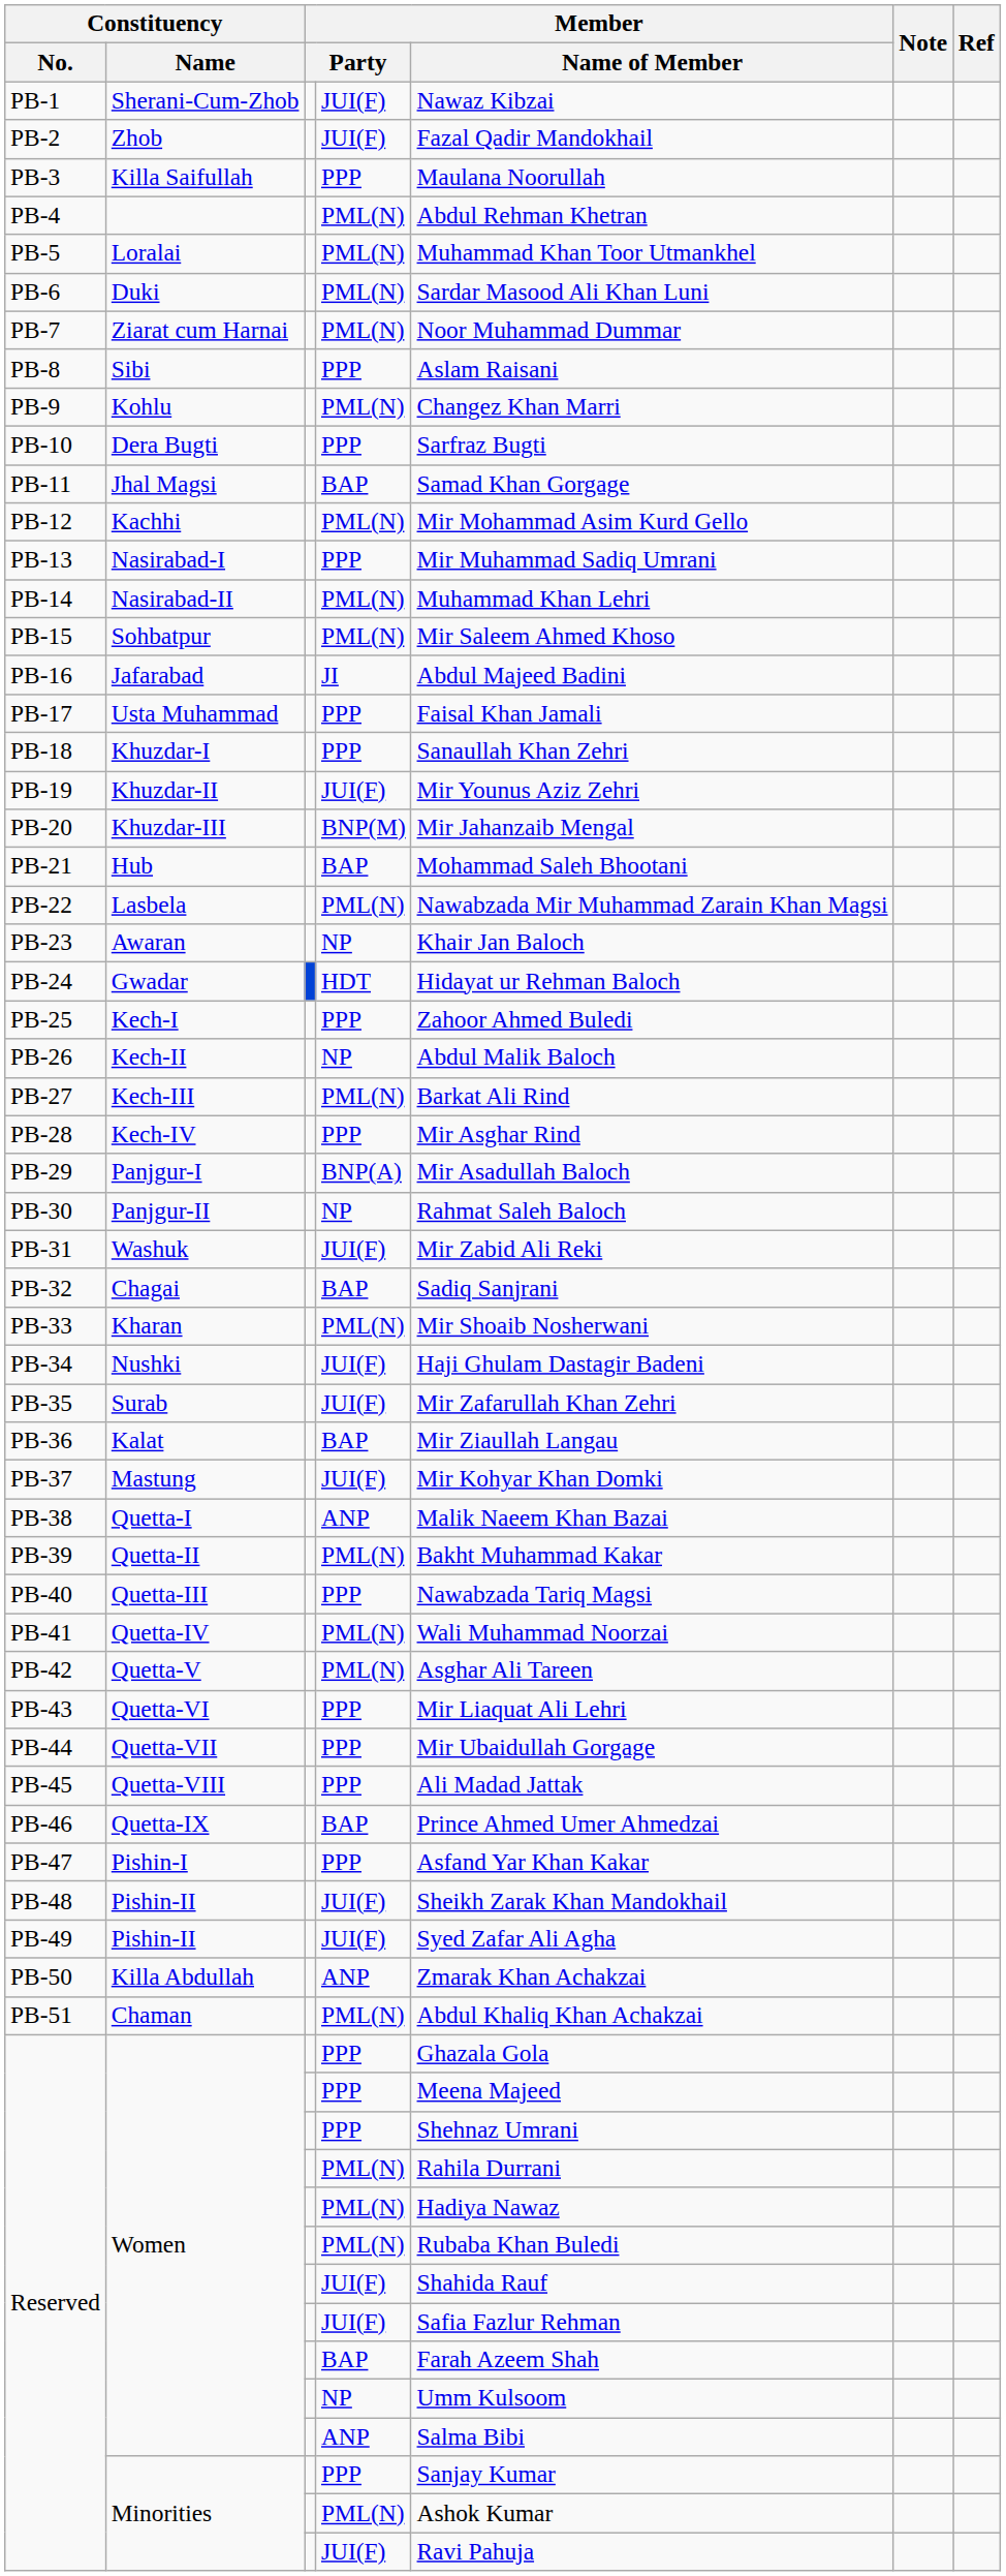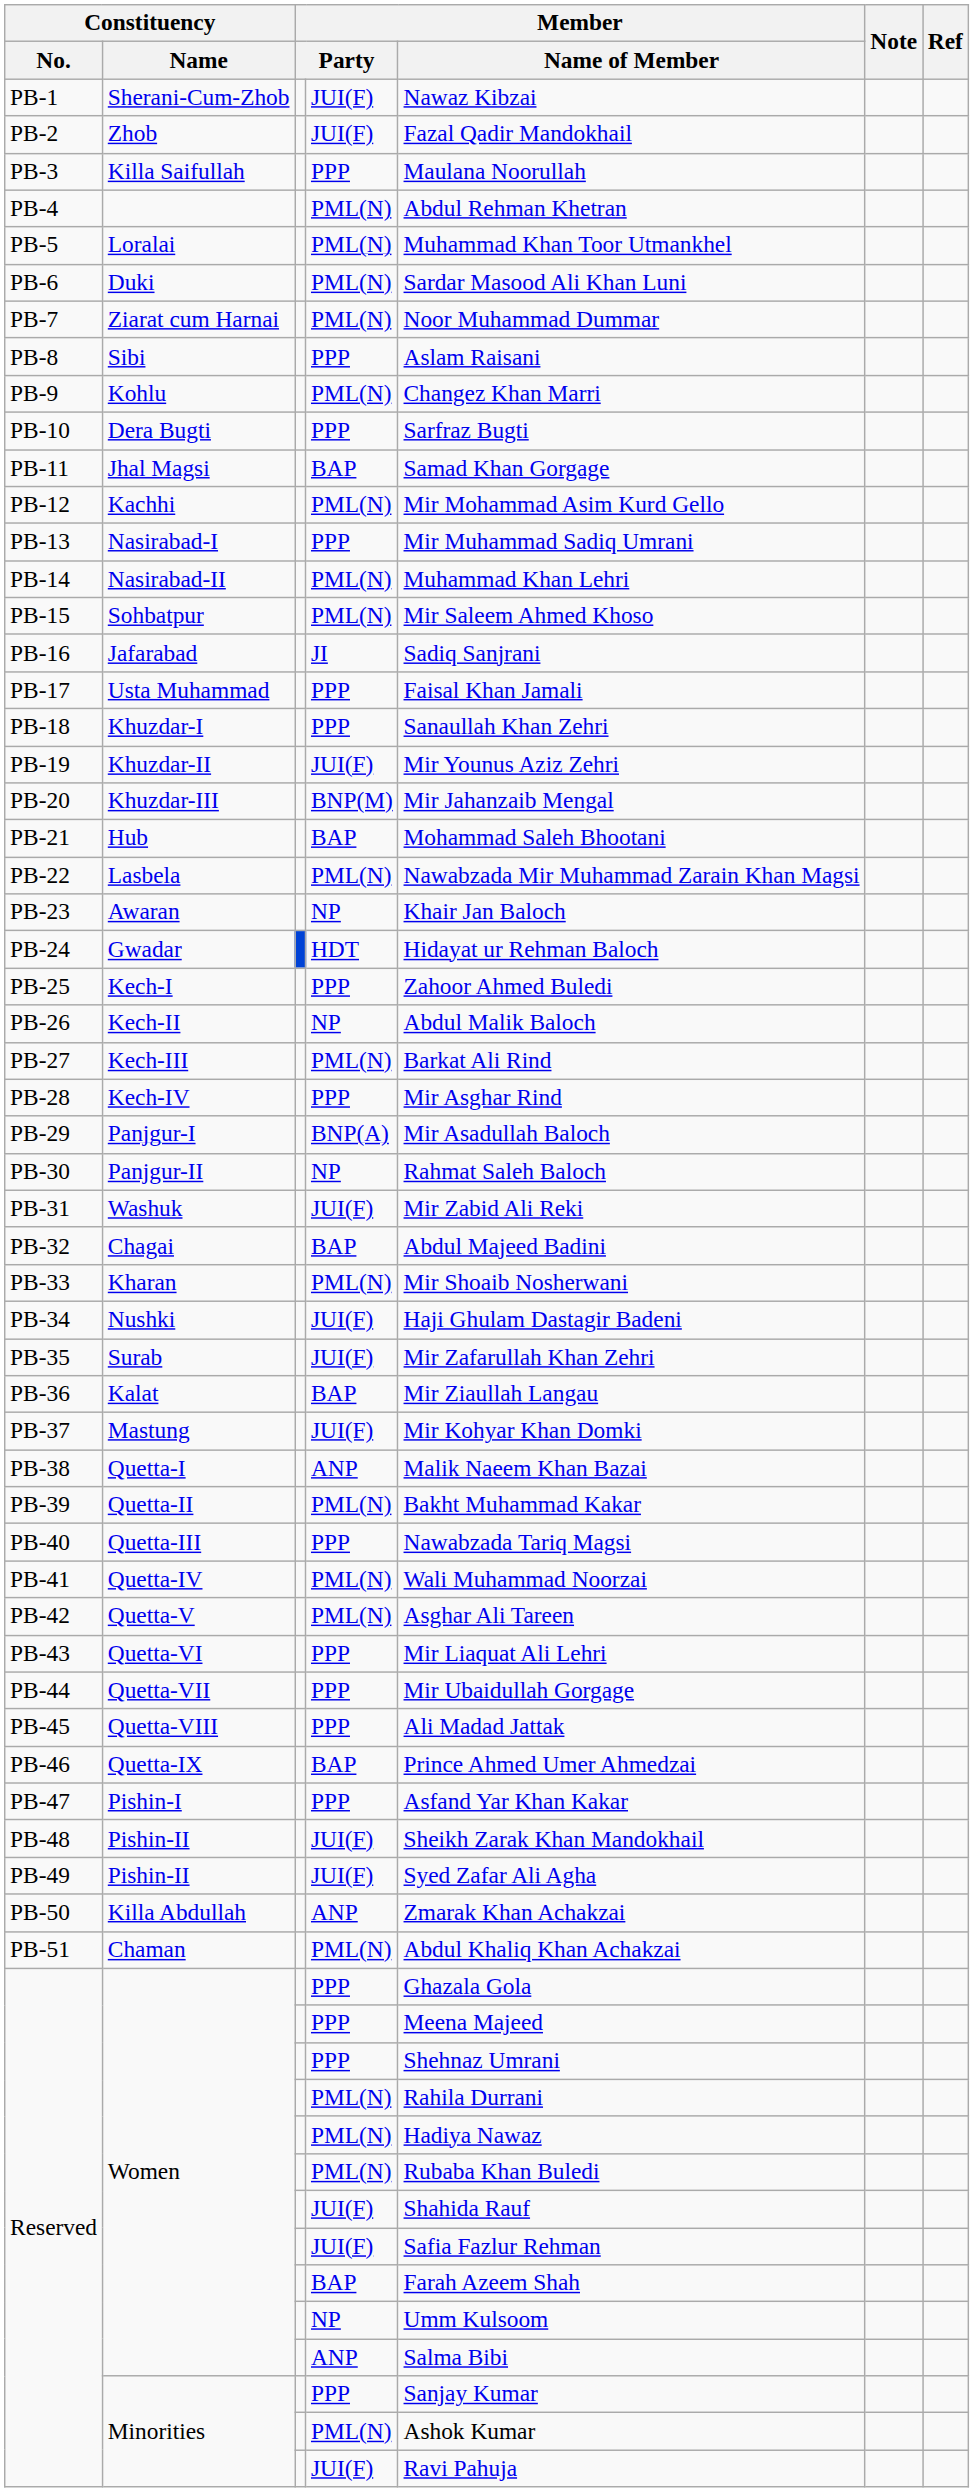PB-16 | Member / Name of Member: Abdul Majeed Badini -> Sadiq Sanjrani
PB-32 | Member / Name of Member: Sadiq Sanjrani -> Abdul Majeed Badini
